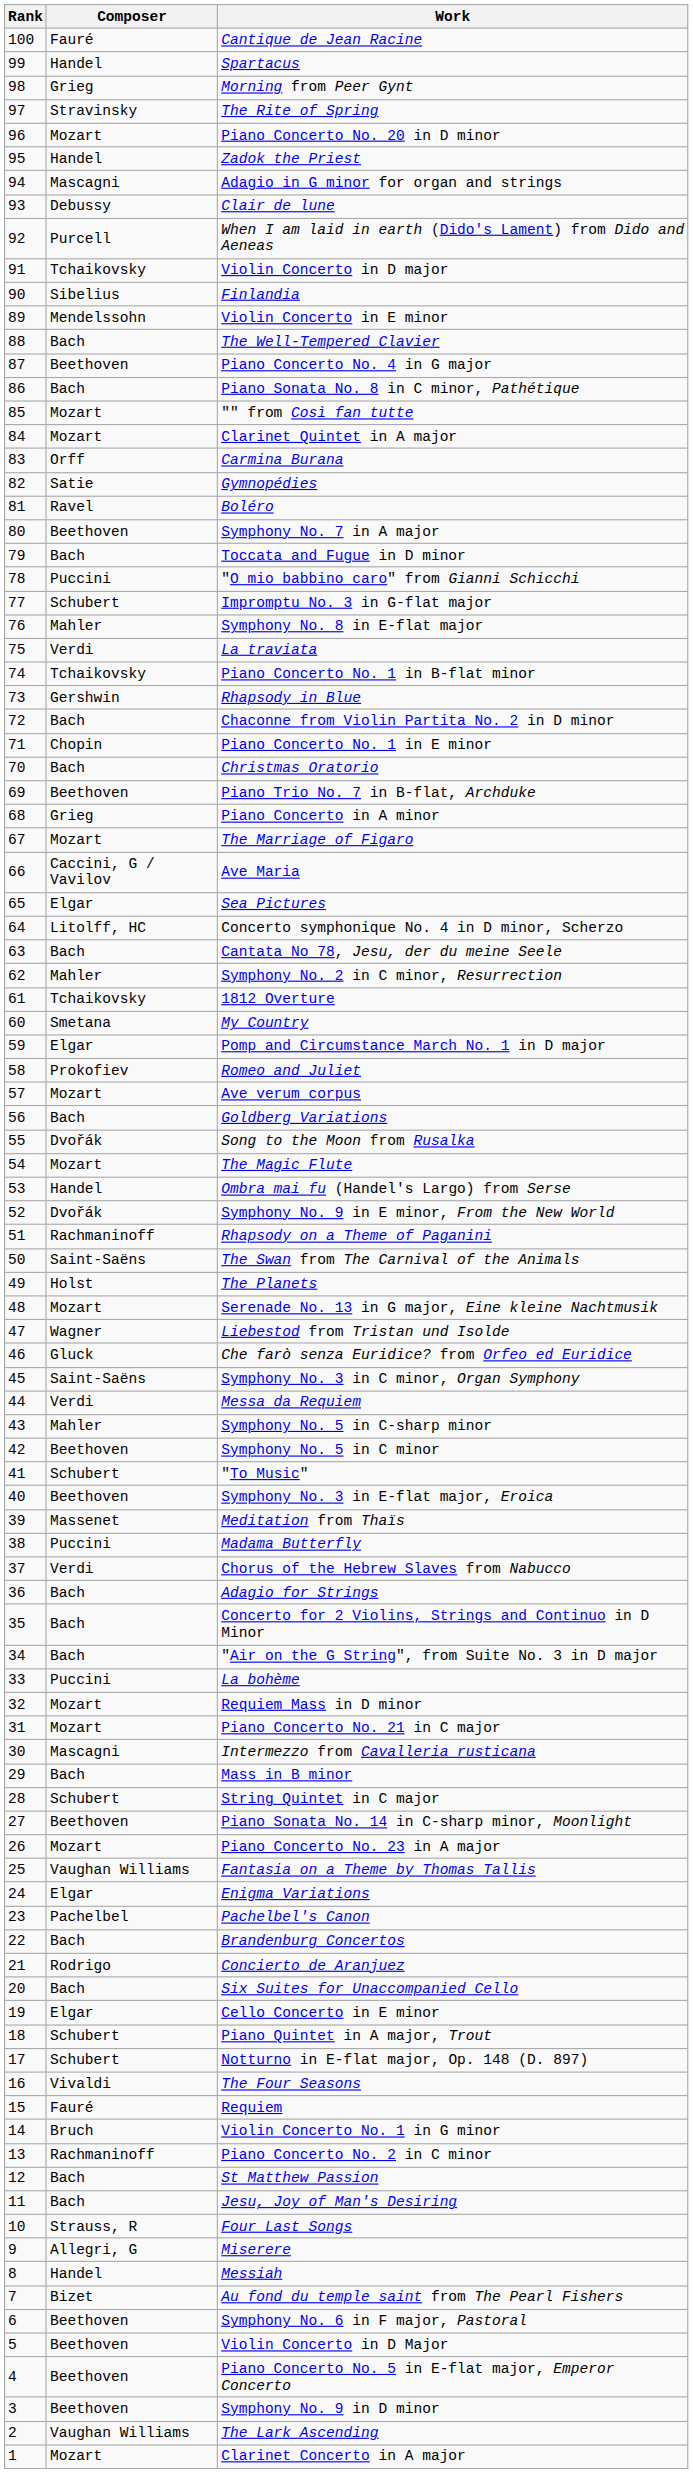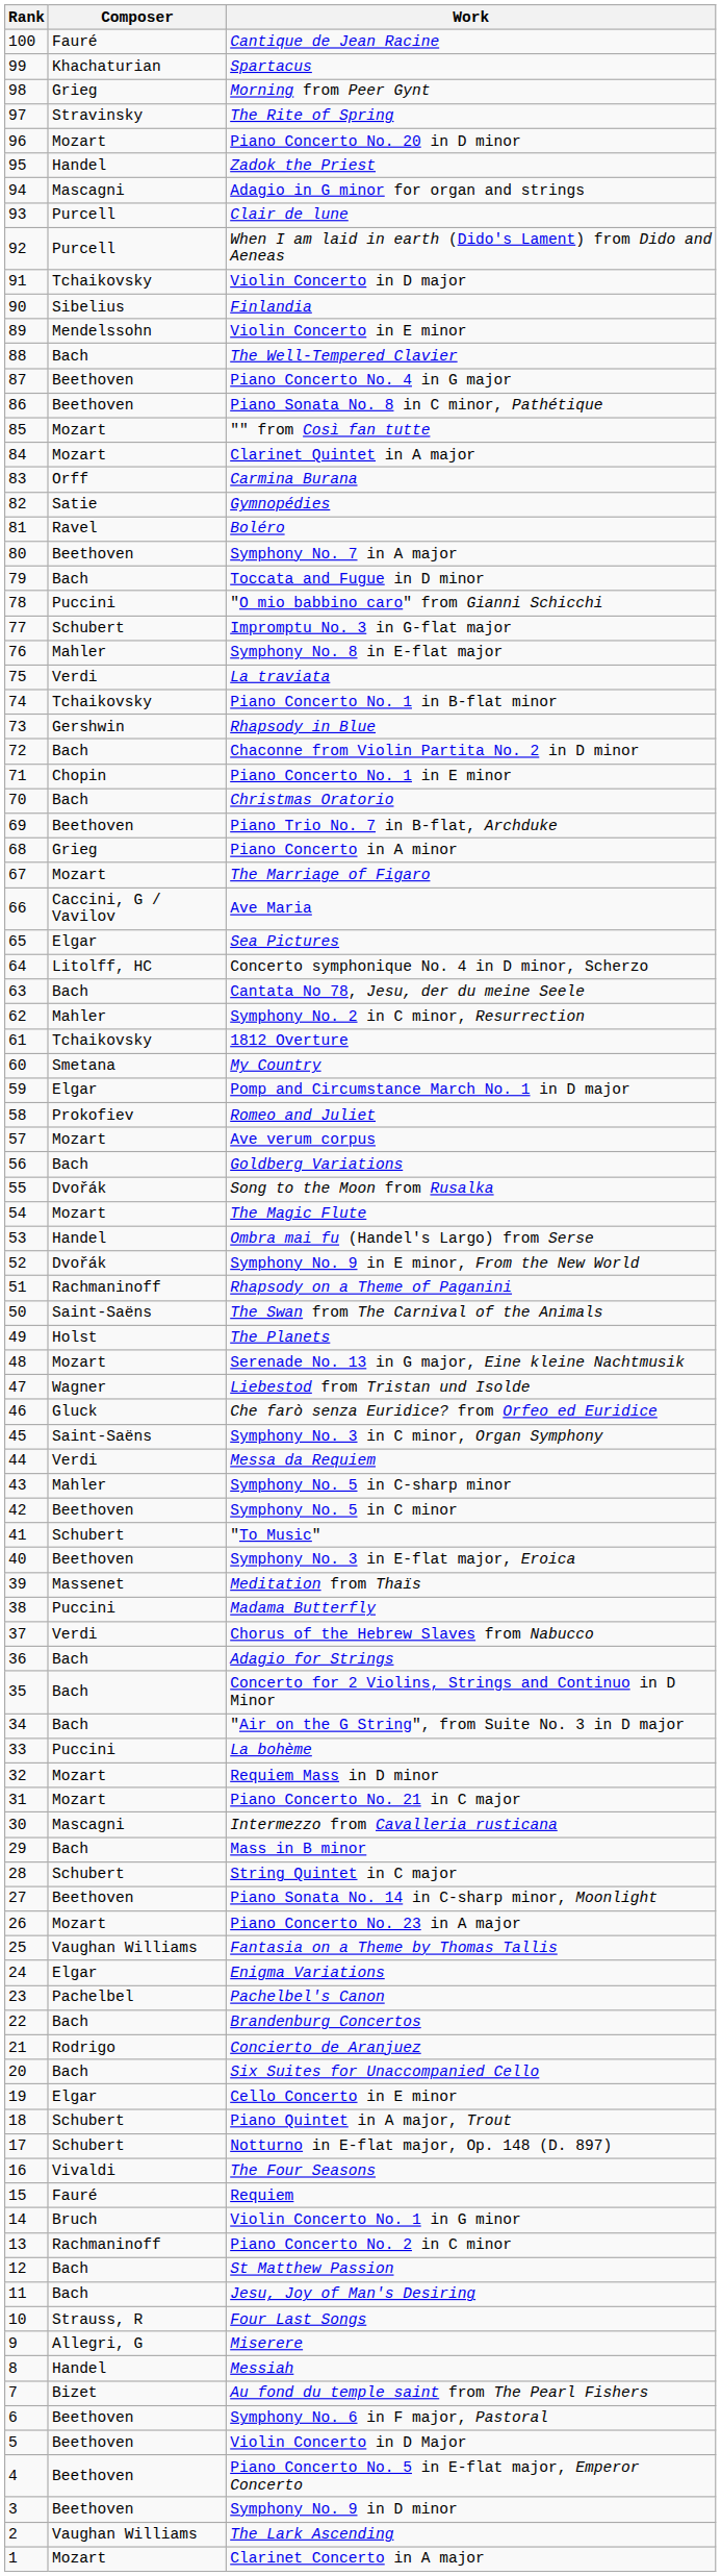Spartacus | Composer: Handel -> Khachaturian
Clair de lune | Composer: Debussy -> Purcell
Piano Sonata No. 8 in C minor, Pathétique | Composer: Bach -> Beethoven
